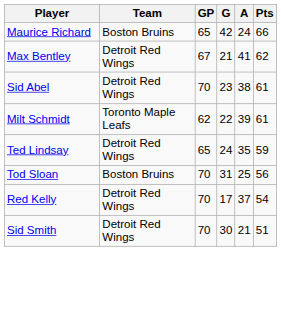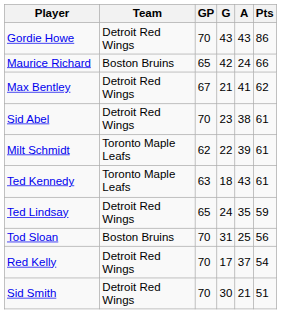+ row: Gordie Howe | Detroit Red Wings | 70 | 43 | 43 | 86
+ row: Ted Kennedy | Toronto Maple Leafs | 63 | 18 | 43 | 61
